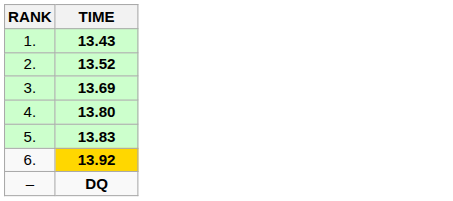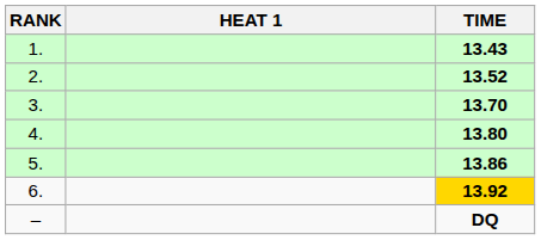+ column: HEAT 1
3. | TIME: 13.69 -> 13.70
5. | TIME: 13.83 -> 13.86
